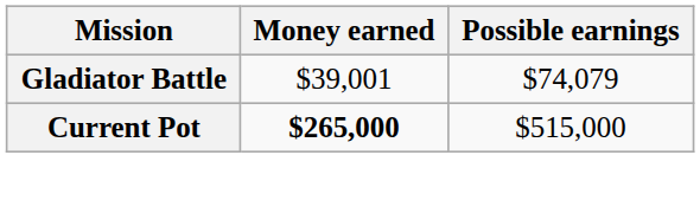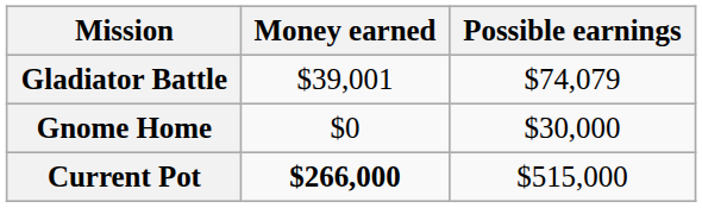+ row: Gnome Home | $0 | $30,000
Current Pot | Money earned: $265,000 -> $266,000
